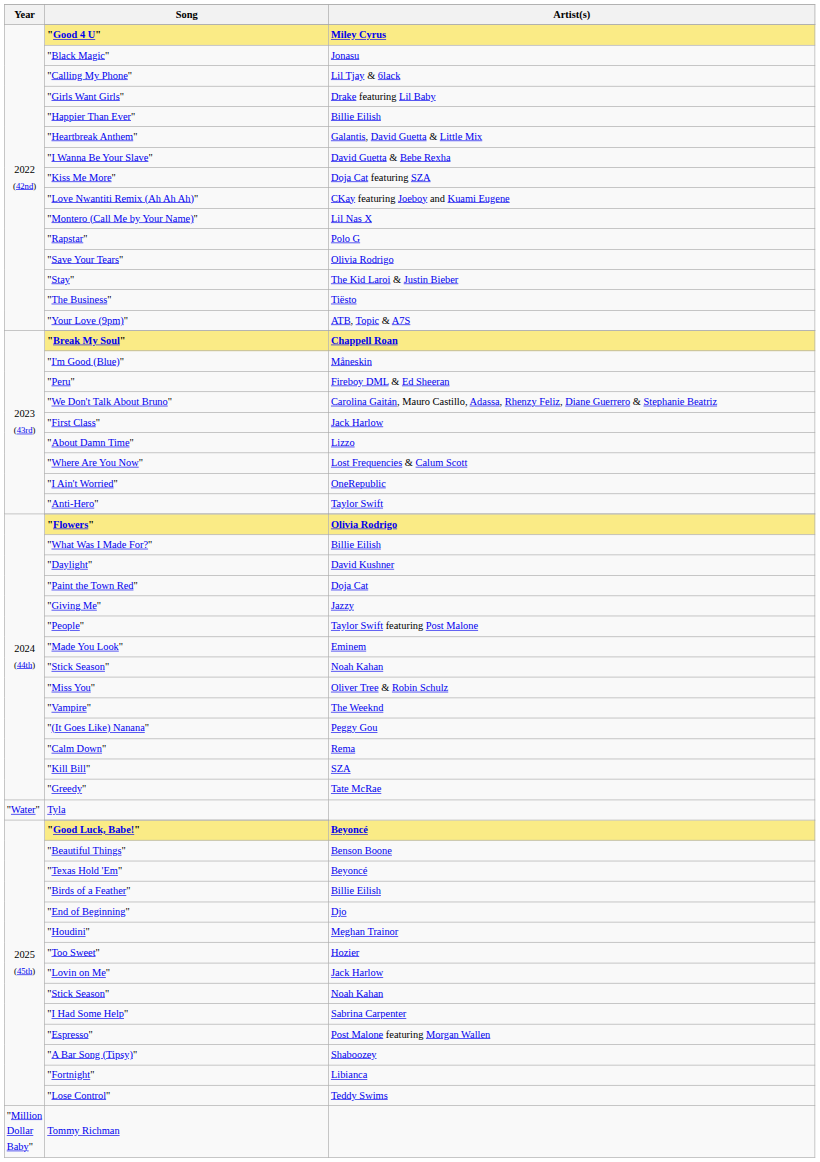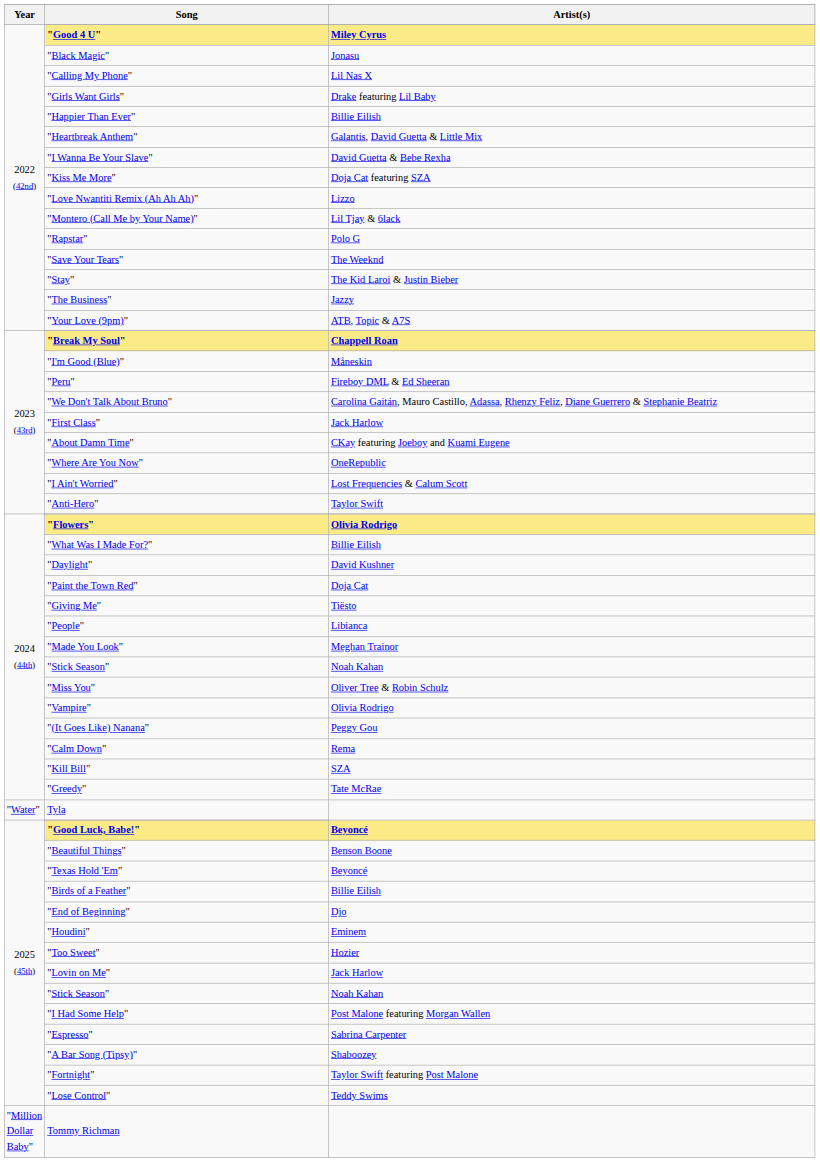"Calling My Phone" | Artist(s): Lil Tjay & 6lack -> Lil Nas X
"Love Nwantiti Remix (Ah Ah Ah)" | Artist(s): CKay featuring Joeboy and Kuami Eugene -> Lizzo
"Montero (Call Me by Your Name)" | Artist(s): Lil Nas X -> Lil Tjay & 6lack
"Save Your Tears" | Artist(s): Olivia Rodrigo -> The Weeknd
"The Business" | Artist(s): Tiësto -> Jazzy
"About Damn Time" | Artist(s): Lizzo -> CKay featuring Joeboy and Kuami Eugene
"Where Are You Now" | Artist(s): Lost Frequencies & Calum Scott -> OneRepublic
"I Ain't Worried" | Artist(s): OneRepublic -> Lost Frequencies & Calum Scott
"Giving Me" | Artist(s): Jazzy -> Tiësto
"People" | Artist(s): Taylor Swift featuring Post Malone -> Libianca
"Made You Look" | Artist(s): Eminem -> Meghan Trainor
"Vampire" | Artist(s): The Weeknd -> Olivia Rodrigo
"Houdini" | Artist(s): Meghan Trainor -> Eminem
"I Had Some Help" | Artist(s): Sabrina Carpenter -> Post Malone featuring Morgan Wallen
"Espresso" | Artist(s): Post Malone featuring Morgan Wallen -> Sabrina Carpenter
"Fortnight" | Artist(s): Libianca -> Taylor Swift featuring Post Malone
